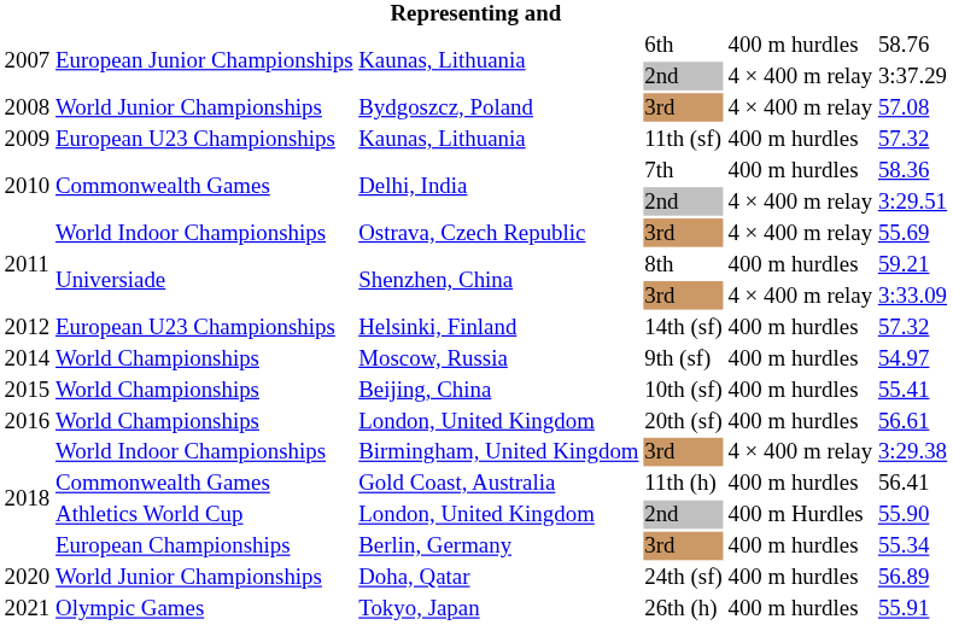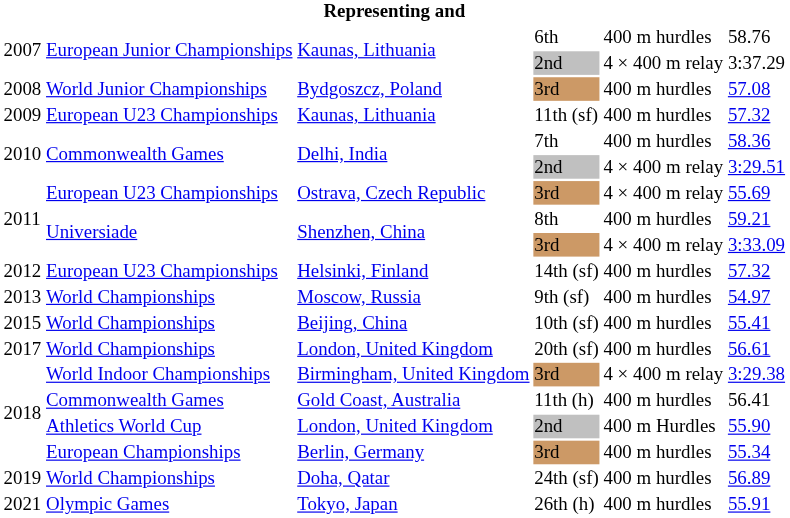Bydgoszcz, Poland | column 5: 4 × 400 m relay -> 400 m hurdles
Ostrava, Czech Republic | column 2: World Indoor Championships -> European U23 Championships
Moscow, Russia | column 1: 2014 -> 2013
London, United Kingdom / 20th (sf) | column 1: 2016 -> 2017
Doha, Qatar | column 1: 2020 -> 2019
Doha, Qatar | column 2: World Junior Championships -> World Championships
